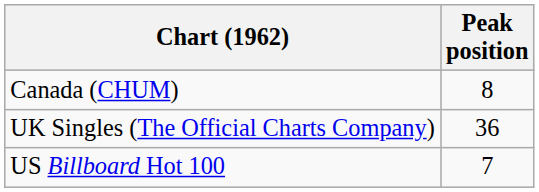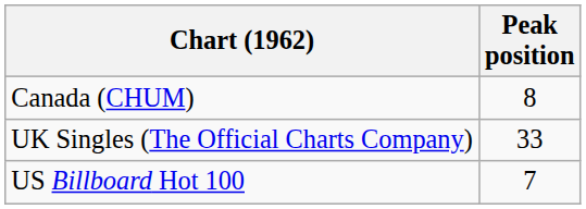UK Singles (The Official Charts Company) | Peak position: 36 -> 33
